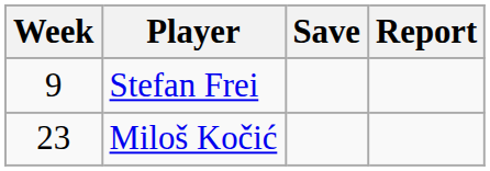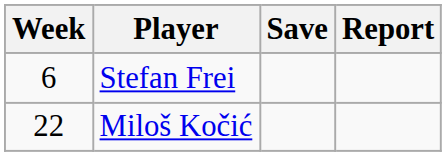Stefan Frei | Week: 9 -> 6
Miloš Kočić | Week: 23 -> 22
